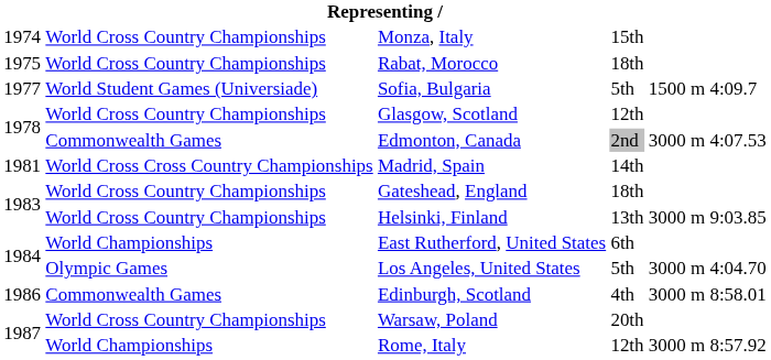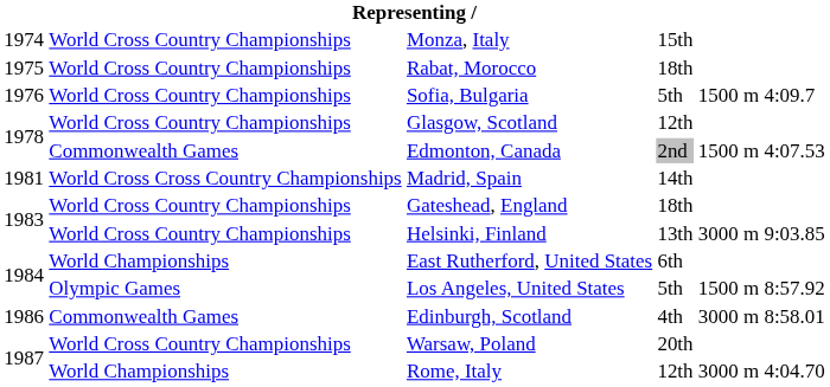Sofia, Bulgaria | column 1: 1977 -> 1976
Sofia, Bulgaria | column 2: World Student Games (Universiade) -> World Cross Country Championships
Edmonton, Canada | column 5: 3000 m -> 1500 m
Los Angeles, United States | column 5: 3000 m -> 1500 m
Los Angeles, United States | column 6: 4:04.70 -> 8:57.92
Rome, Italy | column 6: 8:57.92 -> 4:04.70
